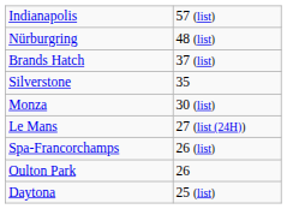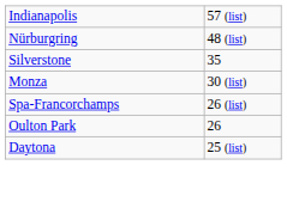- row: Brands Hatch | 37 (list)
- row: Le Mans | 27 (list (24H))
